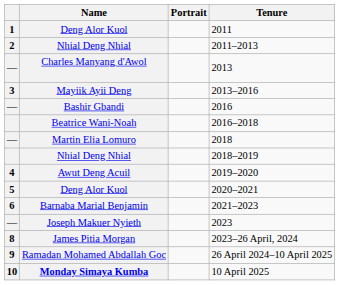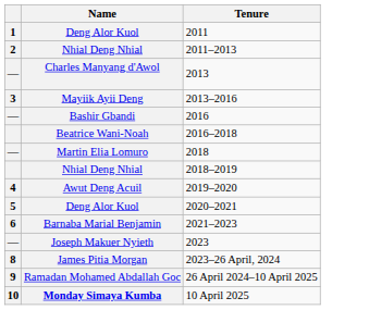- column: Portrait
